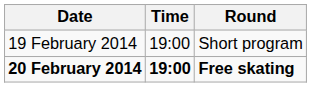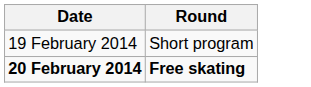- column: Time | 19:00 | 19:00
